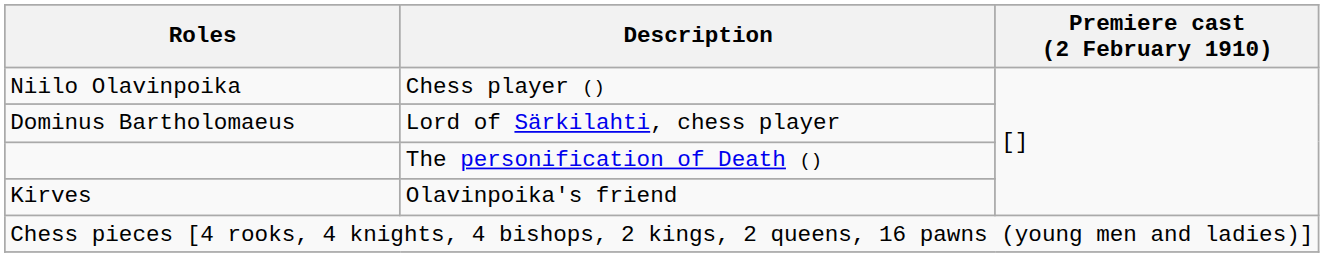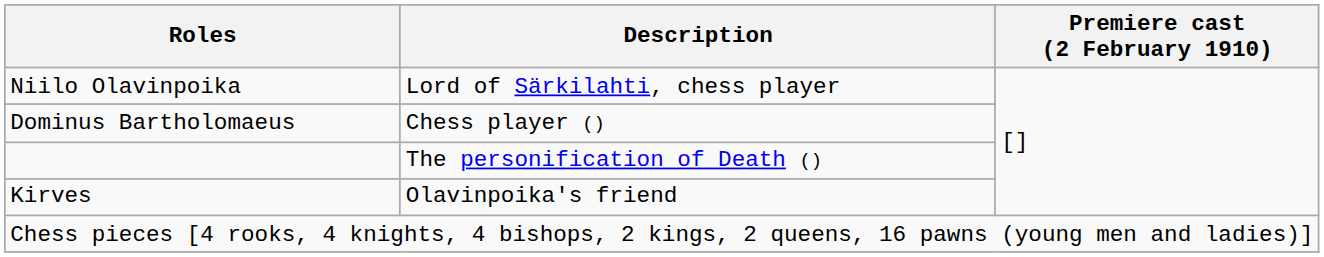Niilo Olavinpoika | Description: Chess player () -> Lord of Särkilahti, chess player
Dominus Bartholomaeus | Description: Lord of Särkilahti, chess player -> Chess player ()
